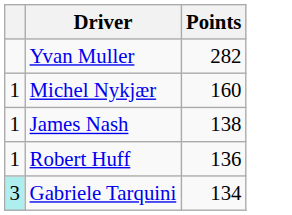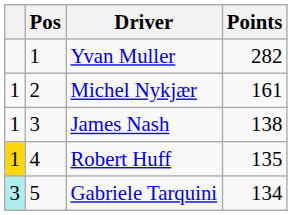+ column: Pos | 1 | 2 | 3 | 4 | 5
Michel Nykjær | Points: 160 -> 161
Robert Huff | column 1: no background -> gold background
Robert Huff | Points: 136 -> 135
